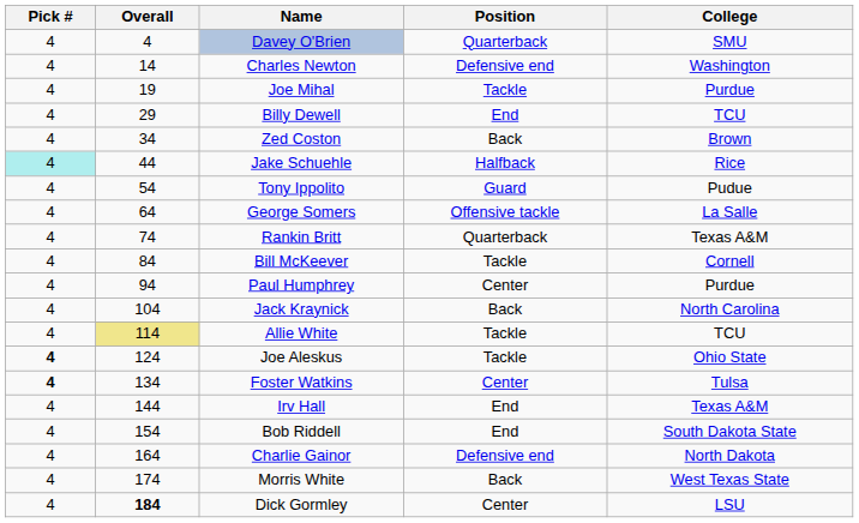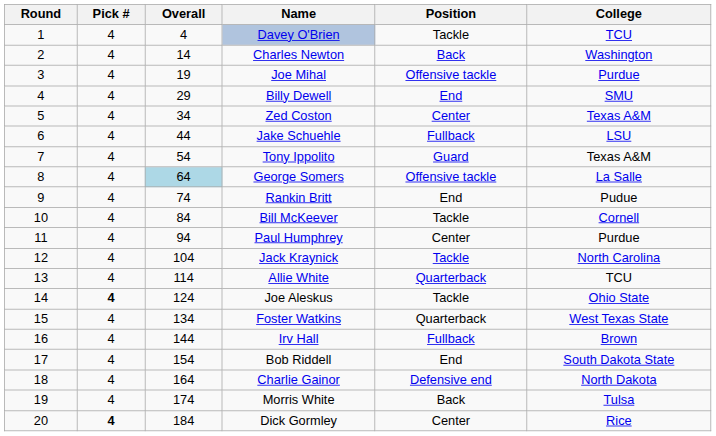+ column: Round | 1 | 2 | 3 | 4 | 5 | 6 | 7 | 8 | 9 | 10 | 11 | 12 | 13 | 14 | 15 | 16 | 17 | 18 | 19 | 20
Davey O'Brien | Position: Quarterback -> Tackle
Davey O'Brien | College: SMU -> TCU
Charles Newton | Position: Defensive end -> Back
Joe Mihal | Position: Tackle -> Offensive tackle
Billy Dewell | College: TCU -> SMU
Zed Coston | Position: Back -> Center
Zed Coston | College: Brown -> Texas A&M
Jake Schuehle | Pick #: paleturquoise background -> no background
Jake Schuehle | Position: Halfback -> Fullback
Jake Schuehle | College: Rice -> LSU
Tony Ippolito | College: Pudue -> Texas A&M
George Somers | Overall: no background -> lightblue background
Rankin Britt | Position: Quarterback -> End
Rankin Britt | College: Texas A&M -> Pudue
Jack Kraynick | Position: Back -> Tackle
Allie White | Overall: khaki background -> no background
Allie White | Position: Tackle -> Quarterback
Foster Watkins | Pick #: bold -> normal
Foster Watkins | Position: Center -> Quarterback
Foster Watkins | College: Tulsa -> West Texas State
Irv Hall | Position: End -> Fullback
Irv Hall | College: Texas A&M -> Brown
Morris White | College: West Texas State -> Tulsa
Dick Gormley | Pick #: normal -> bold
Dick Gormley | Overall: bold -> normal
Dick Gormley | College: LSU -> Rice
